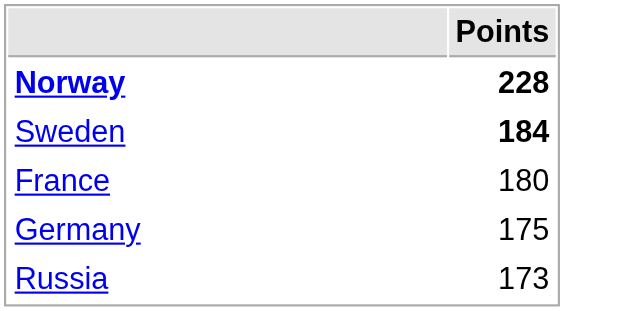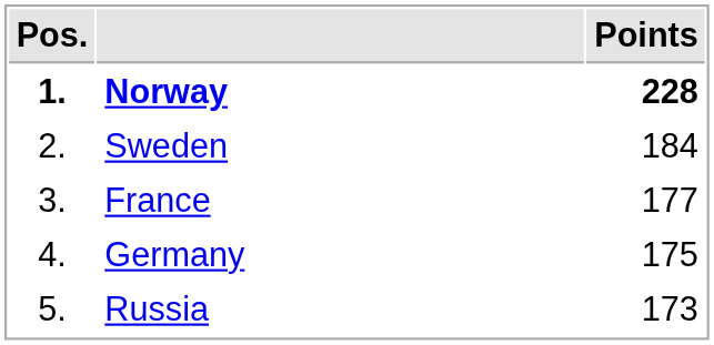+ column: Pos. | 1. | 2. | 3. | 4. | 5.
Sweden | Points: bold -> normal
France | Points: 180 -> 177
